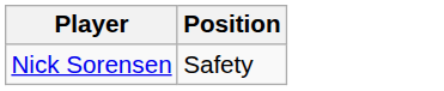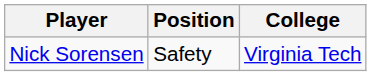+ column: College | Virginia Tech
